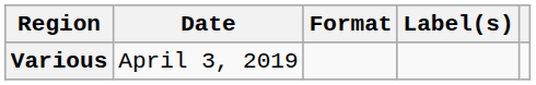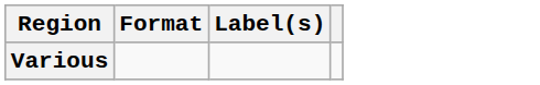- column: Date | April 3, 2019
